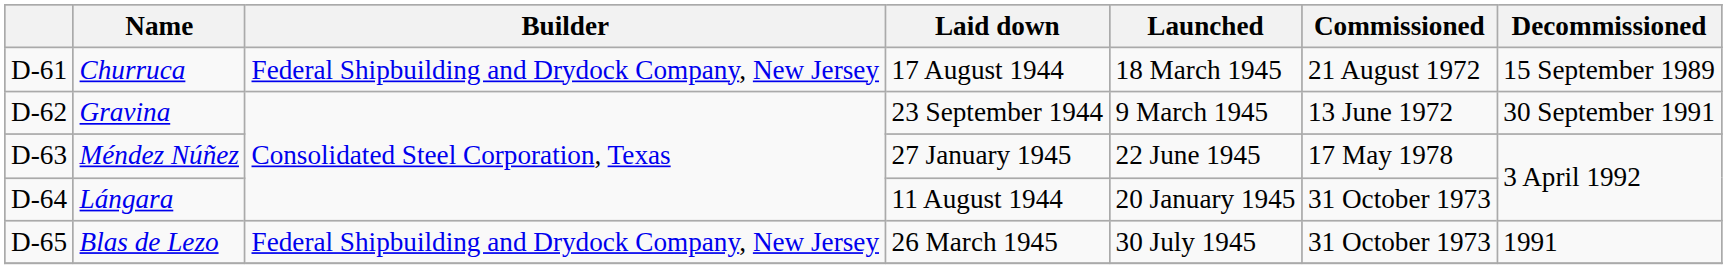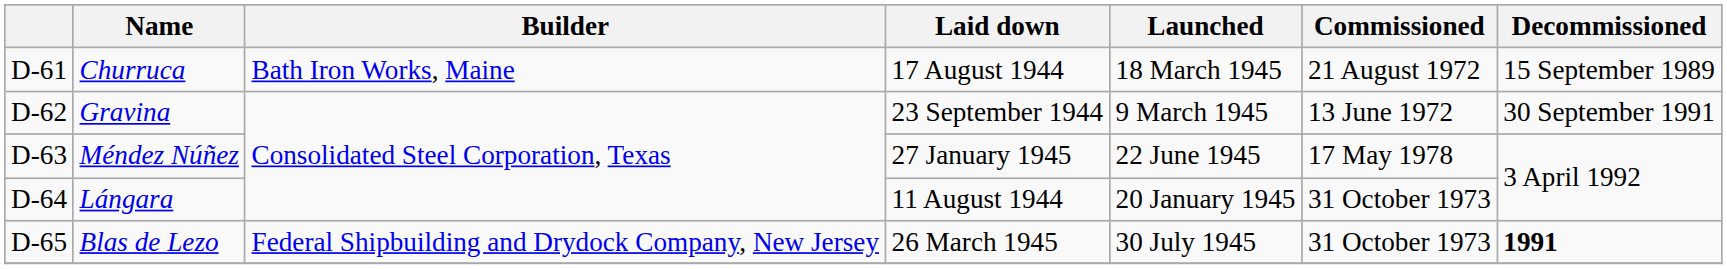Churruca | Builder: Federal Shipbuilding and Drydock Company, New Jersey -> Bath Iron Works, Maine
Blas de Lezo | Decommissioned: normal -> bold
